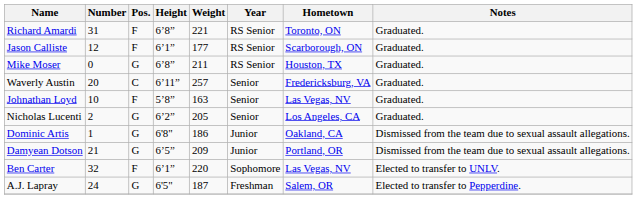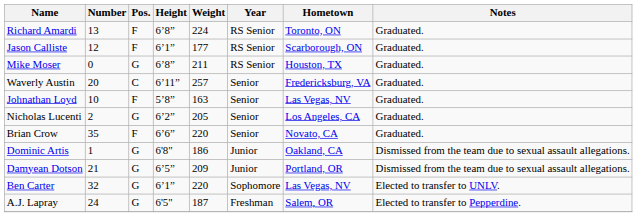Richard Amardi | Number: 31 -> 13
Richard Amardi | Weight: 221 -> 224
+ row: Brian Crow | 35 | F | 6’6” | 220 | Senior | Novato, CA | Graduated.
Ben Carter | Pos.: F -> G
